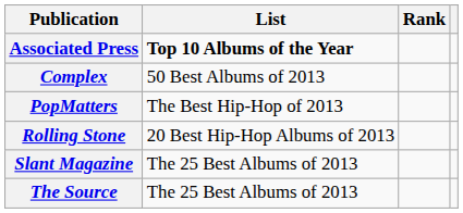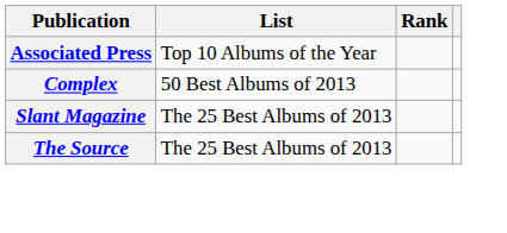Associated Press | List: bold -> normal
- row: PopMatters | The Best Hip-Hop of 2013
- row: Rolling Stone | 20 Best Hip-Hop Albums of 2013
